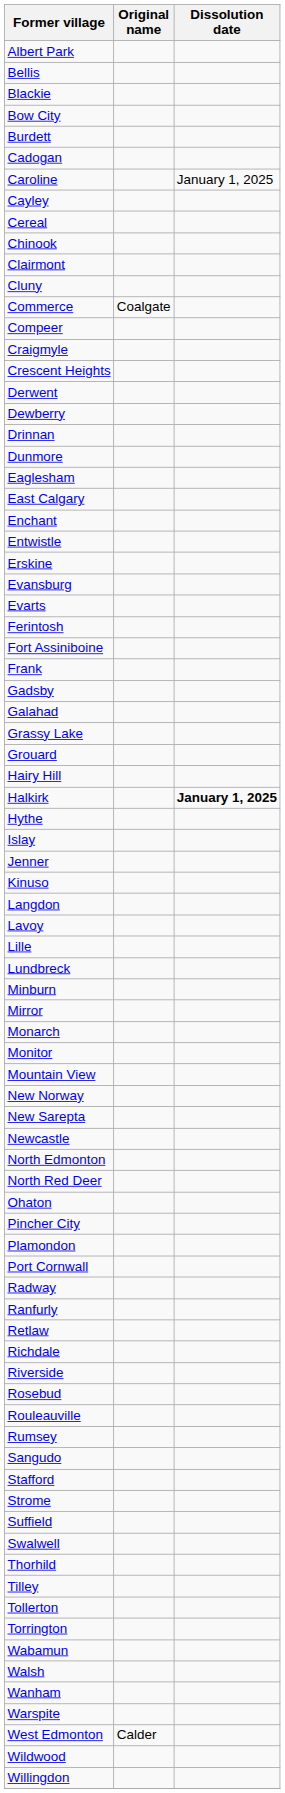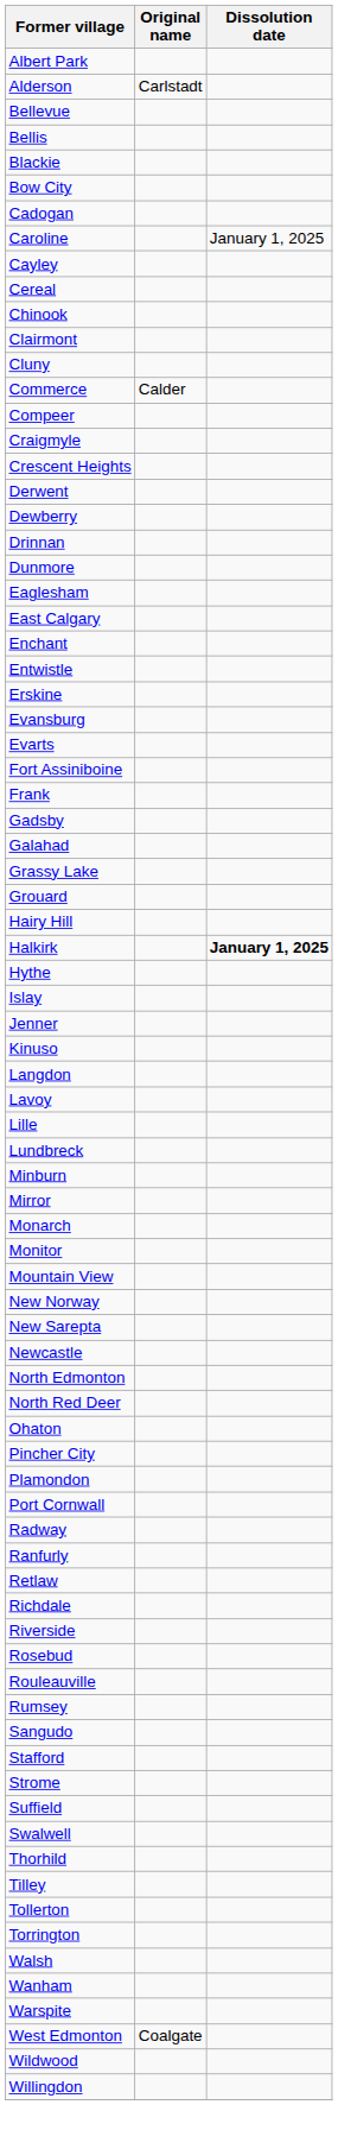+ row: Alderson | Carlstadt
+ row: Bellevue
- row: Burdett
Commerce | Original name: Coalgate -> Calder
- row: Ferintosh
- row: Wabamun
West Edmonton | Original name: Calder -> Coalgate
